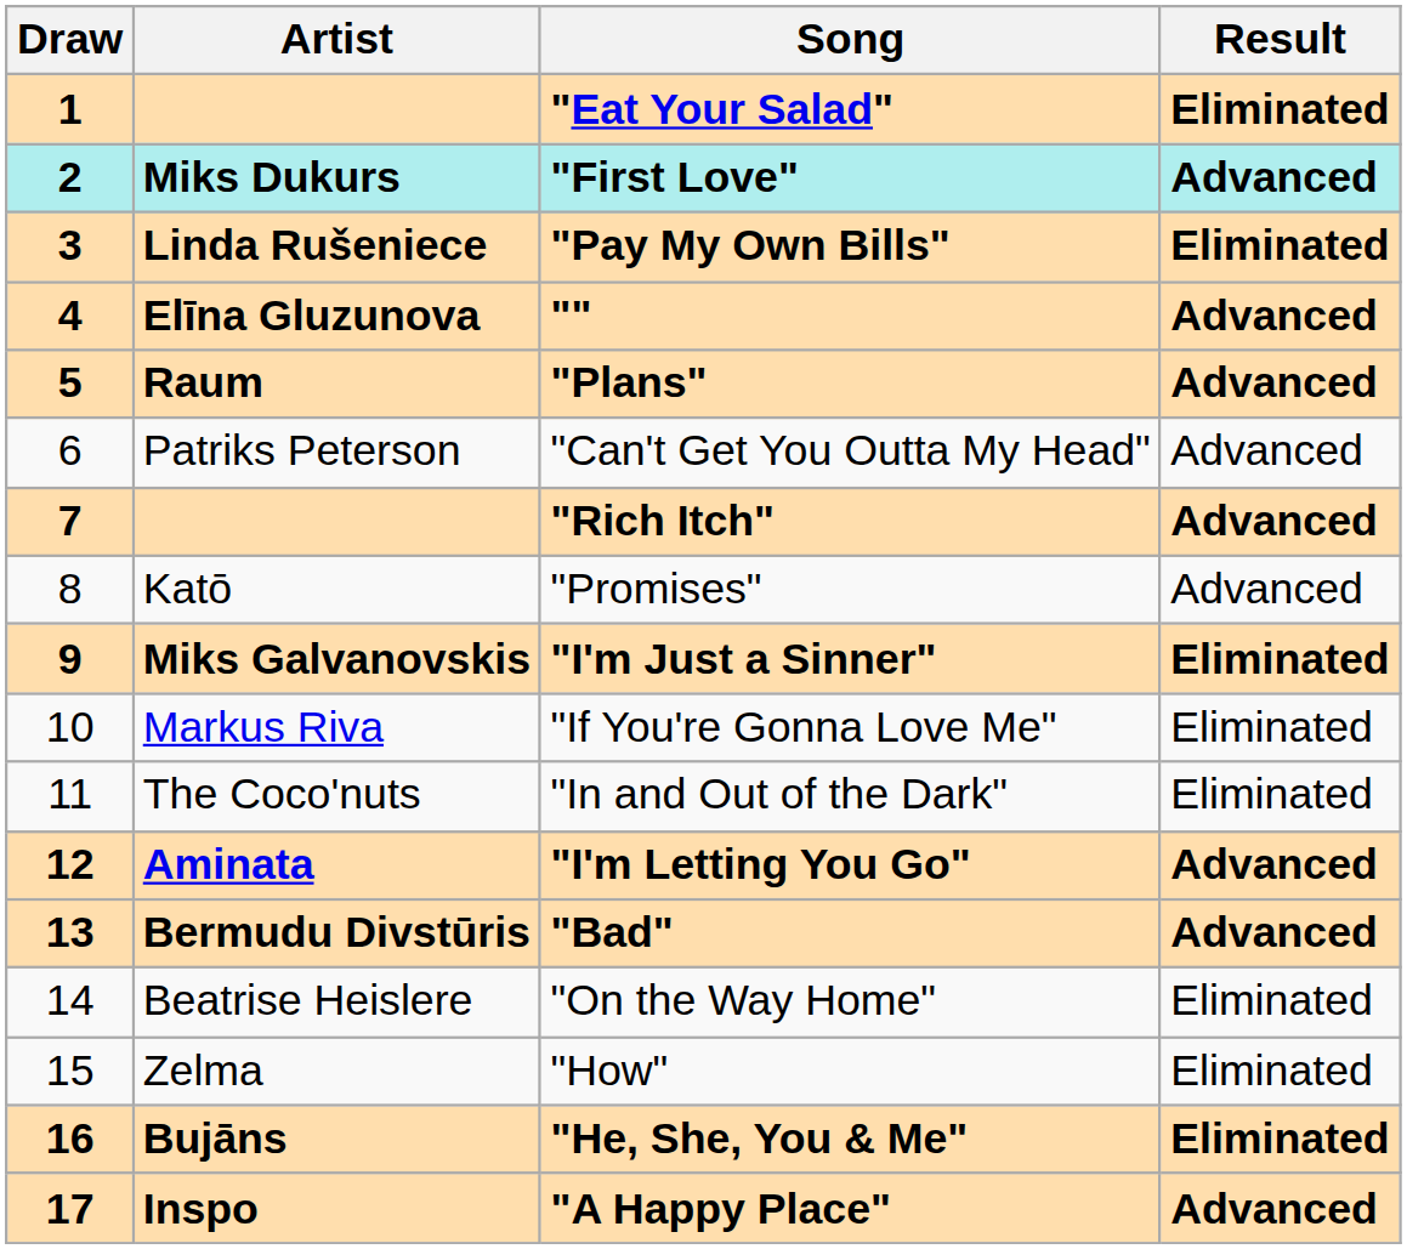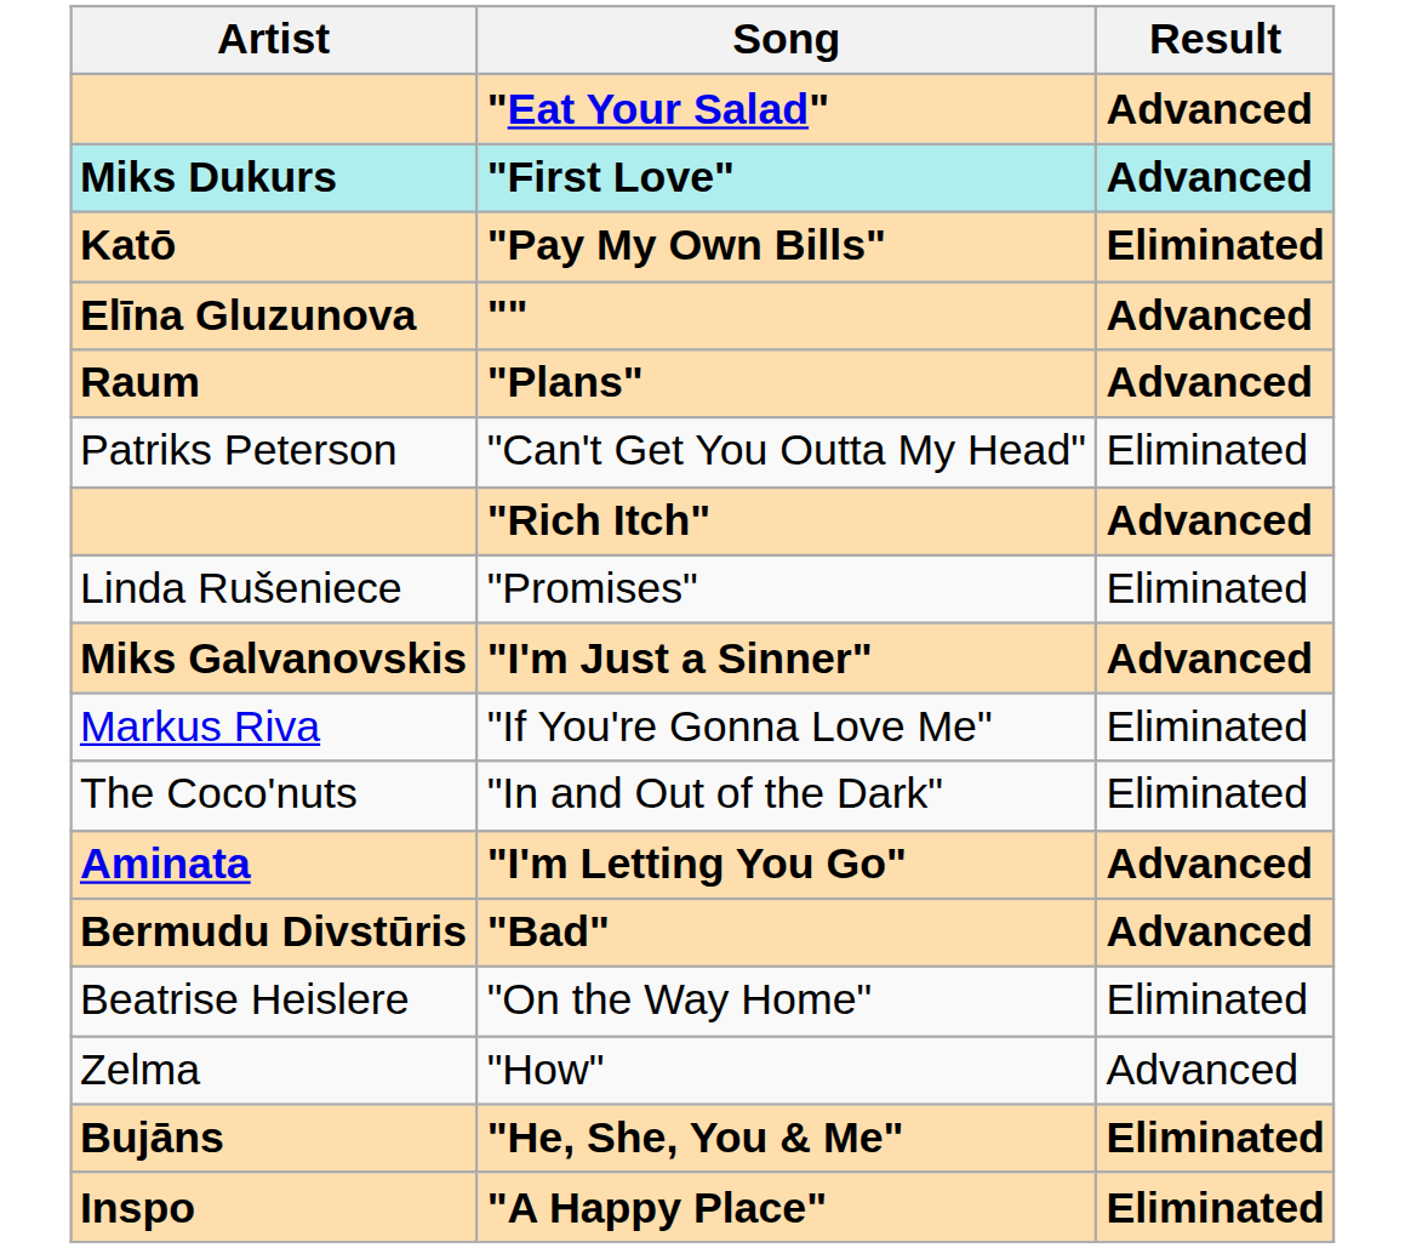- column: Draw | 1 | 2 | 3 | 4 | 5 | 6 | 7 | 8 | 9 | 10 | 11 | 12 | 13 | 14 | 15 | 16 | 17
"Eat Your Salad" | Result: Eliminated -> Advanced
"Pay My Own Bills" | Artist: Linda Rušeniece -> Katō
"Can't Get You Outta My Head" | Result: Advanced -> Eliminated
"Promises" | Artist: Katō -> Linda Rušeniece
"Promises" | Result: Advanced -> Eliminated
"I'm Just a Sinner" | Result: Eliminated -> Advanced
"How" | Result: Eliminated -> Advanced
"A Happy Place" | Result: Advanced -> Eliminated
